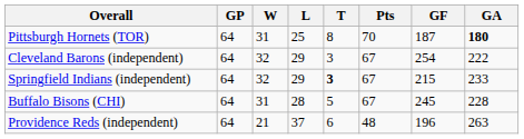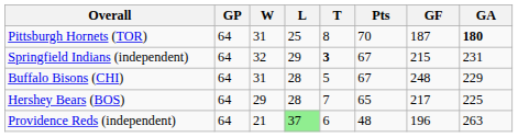- row: Cleveland Barons (independent) | 64 | 32 | 29 | 3 | 67 | 254 | 222
Springfield Indians (independent) | GA: 233 -> 231
Buffalo Bisons (CHI) | GF: 245 -> 248
Buffalo Bisons (CHI) | GA: 228 -> 229
+ row: Hershey Bears (BOS) | 64 | 29 | 28 | 7 | 65 | 217 | 225
Providence Reds (independent) | L: no background -> lightgreen background
